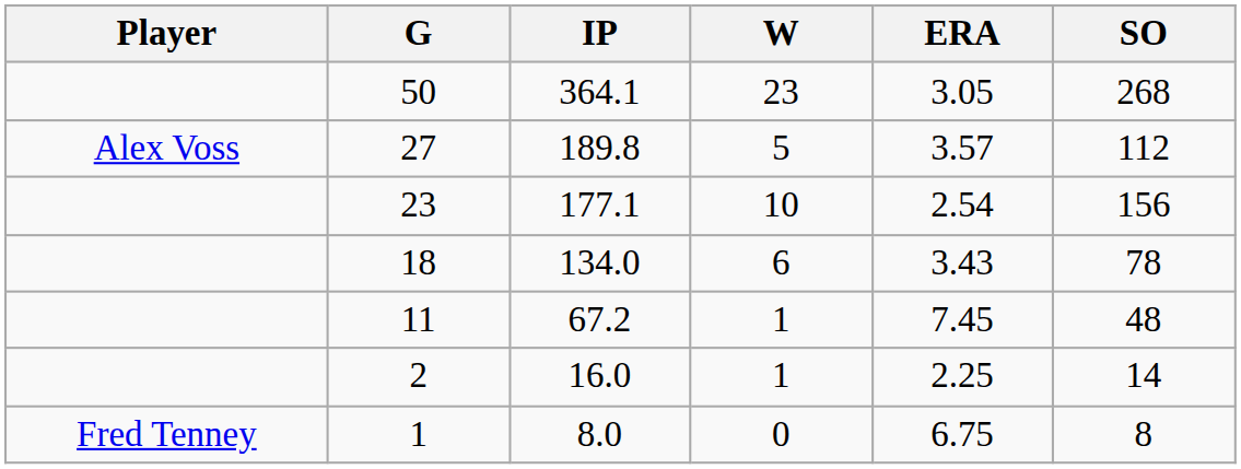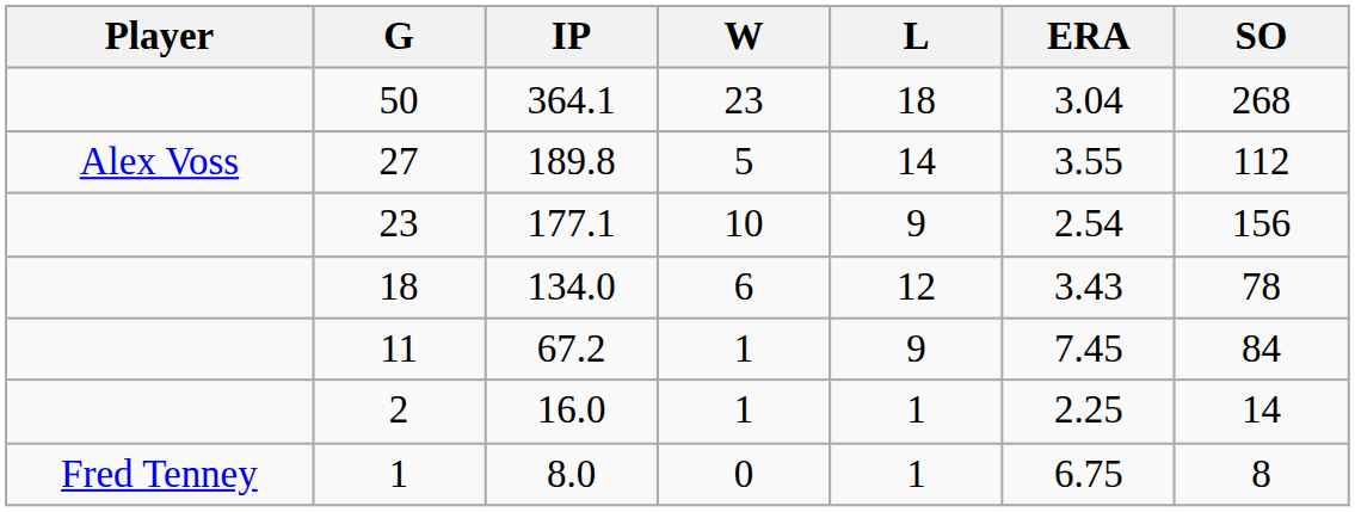+ column: L | 18 | 14 | 9 | 12 | 9 | 1 | 1
50 | ERA: 3.05 -> 3.04
27 | ERA: 3.57 -> 3.55
11 | SO: 48 -> 84
